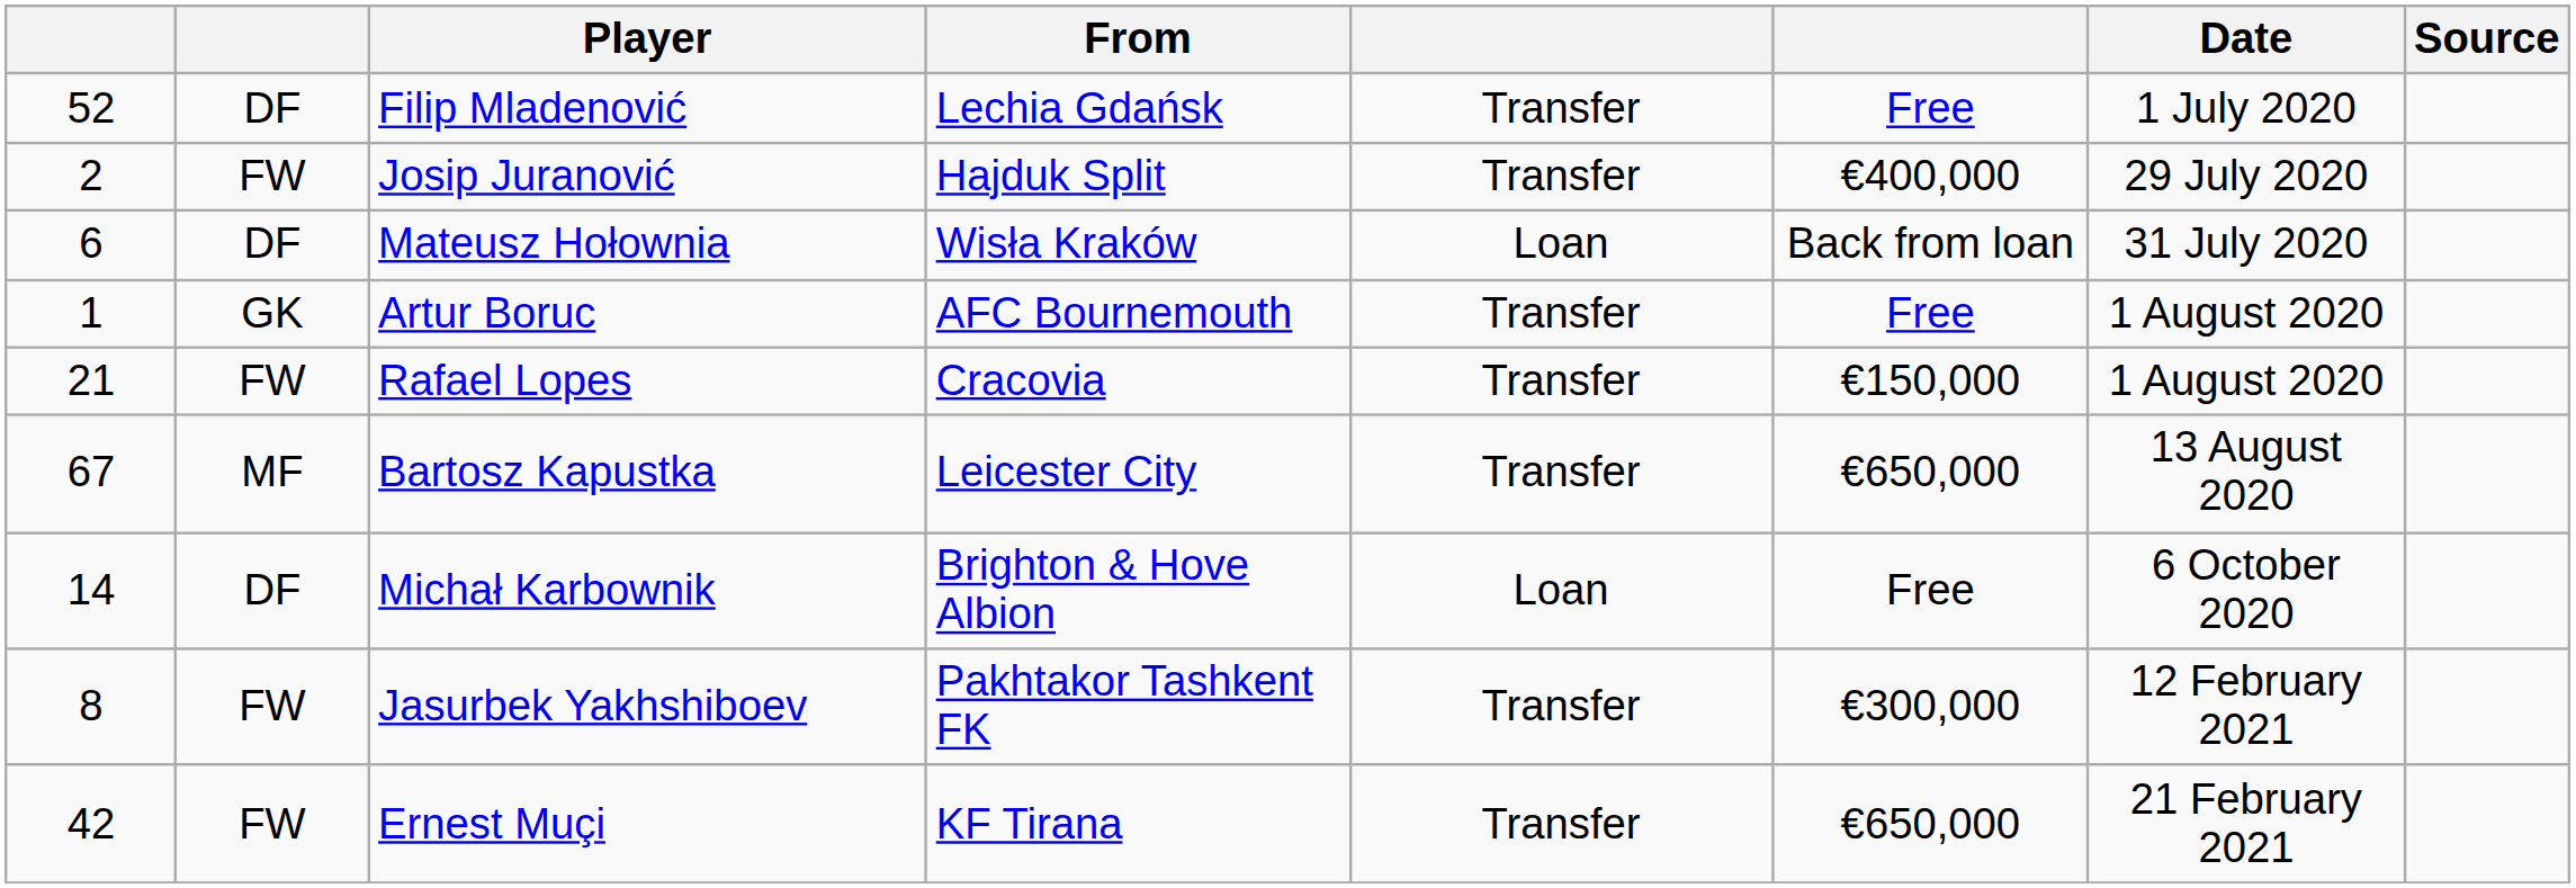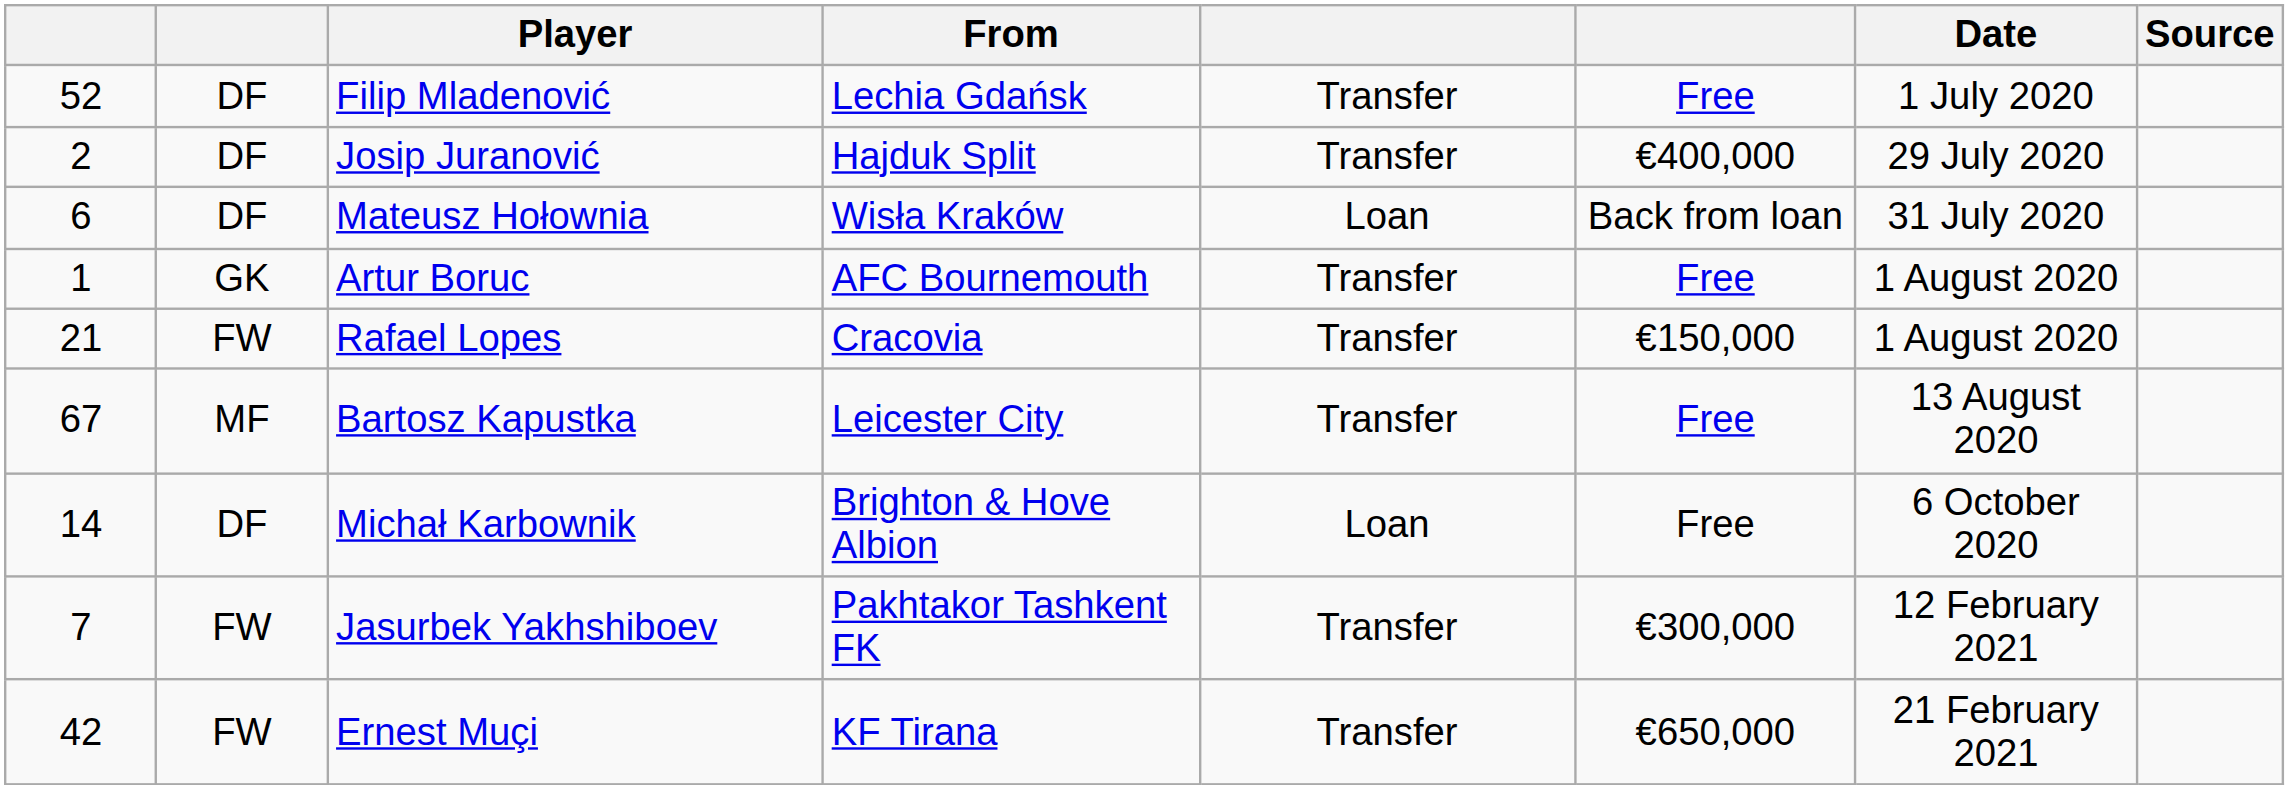Josip Juranović | column 2: FW -> DF
Bartosz Kapustka | column 6: €650,000 -> Free
Jasurbek Yakhshiboev | column 1: 8 -> 7
